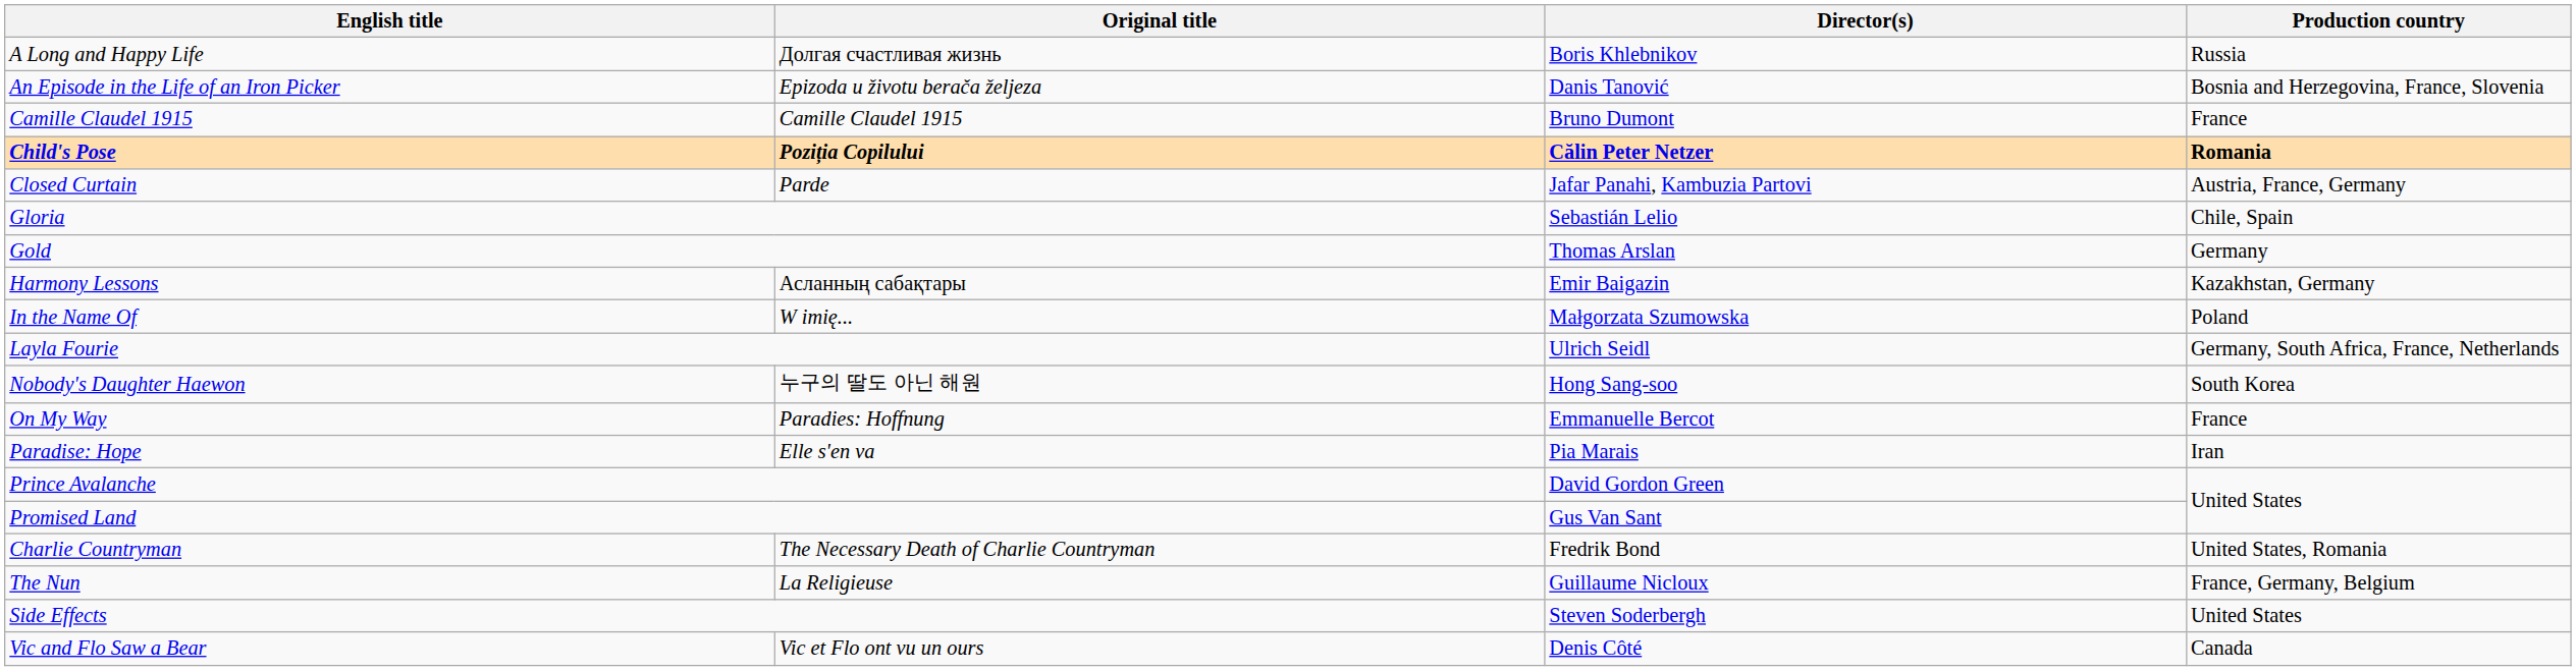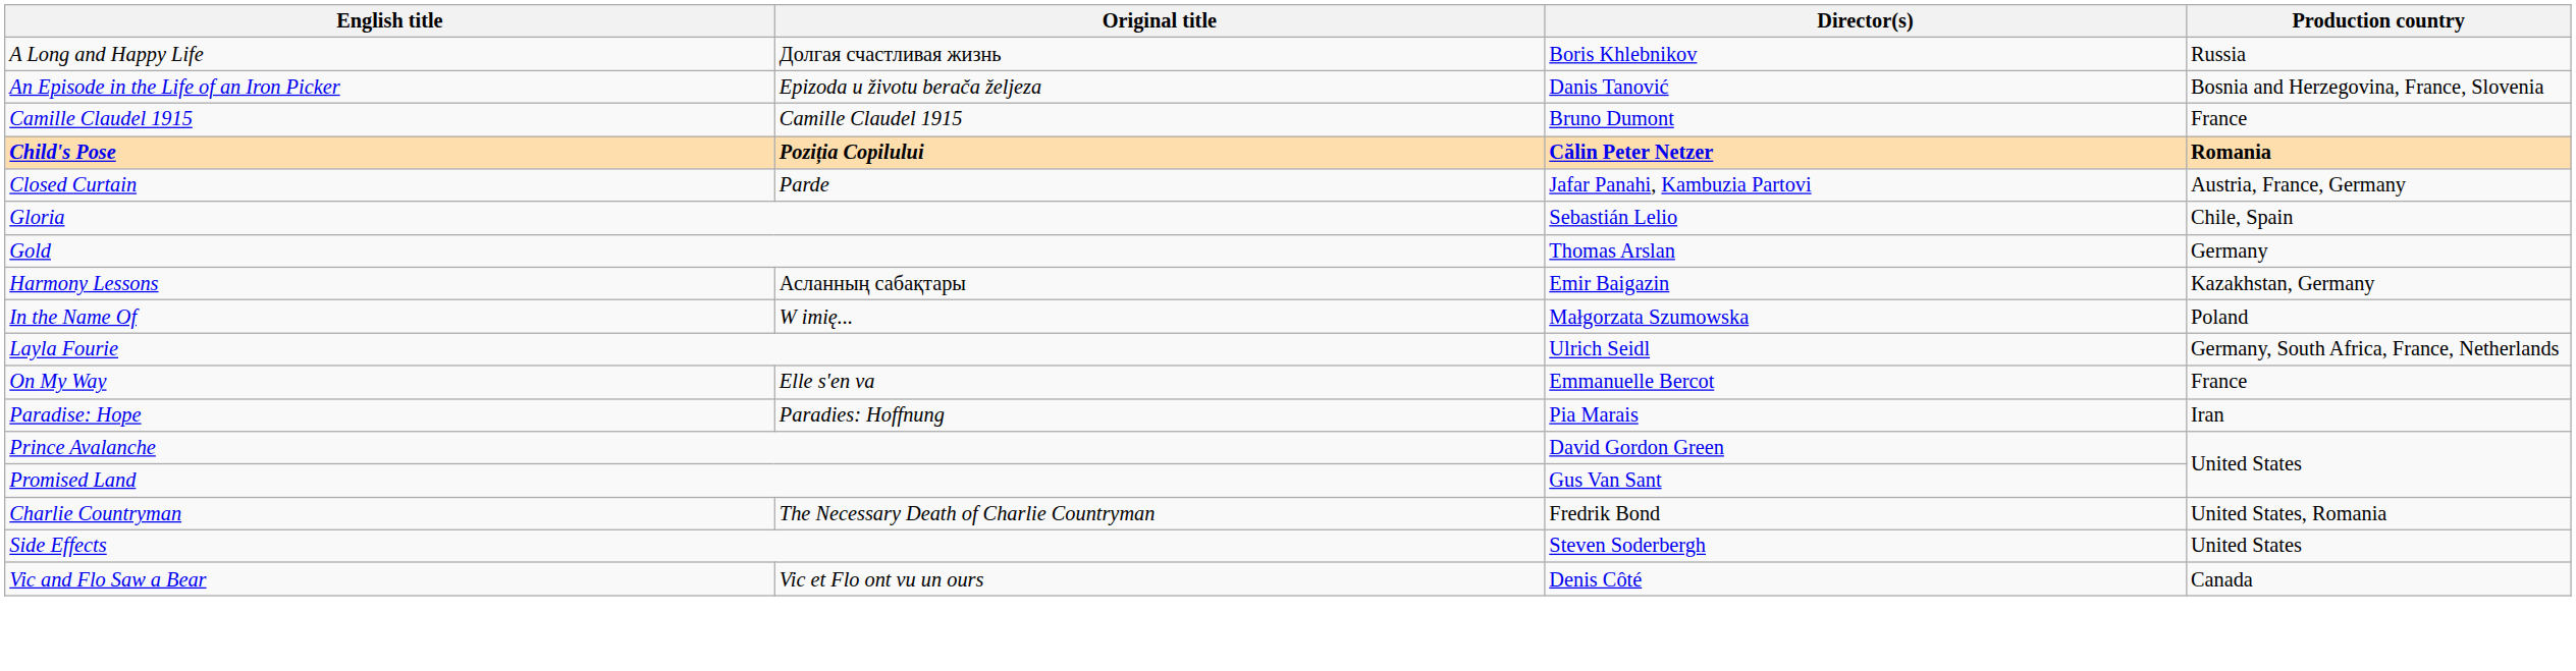- row: Nobody's Daughter Haewon | 누구의 딸도 아닌 해원 | Hong Sang-soo | South Korea
On My Way | Original title: Paradies: Hoffnung -> Elle s'en va
Paradise: Hope | Original title: Elle s'en va -> Paradies: Hoffnung
- row: The Nun | La Religieuse | Guillaume Nicloux | France, Germany, Belgium
